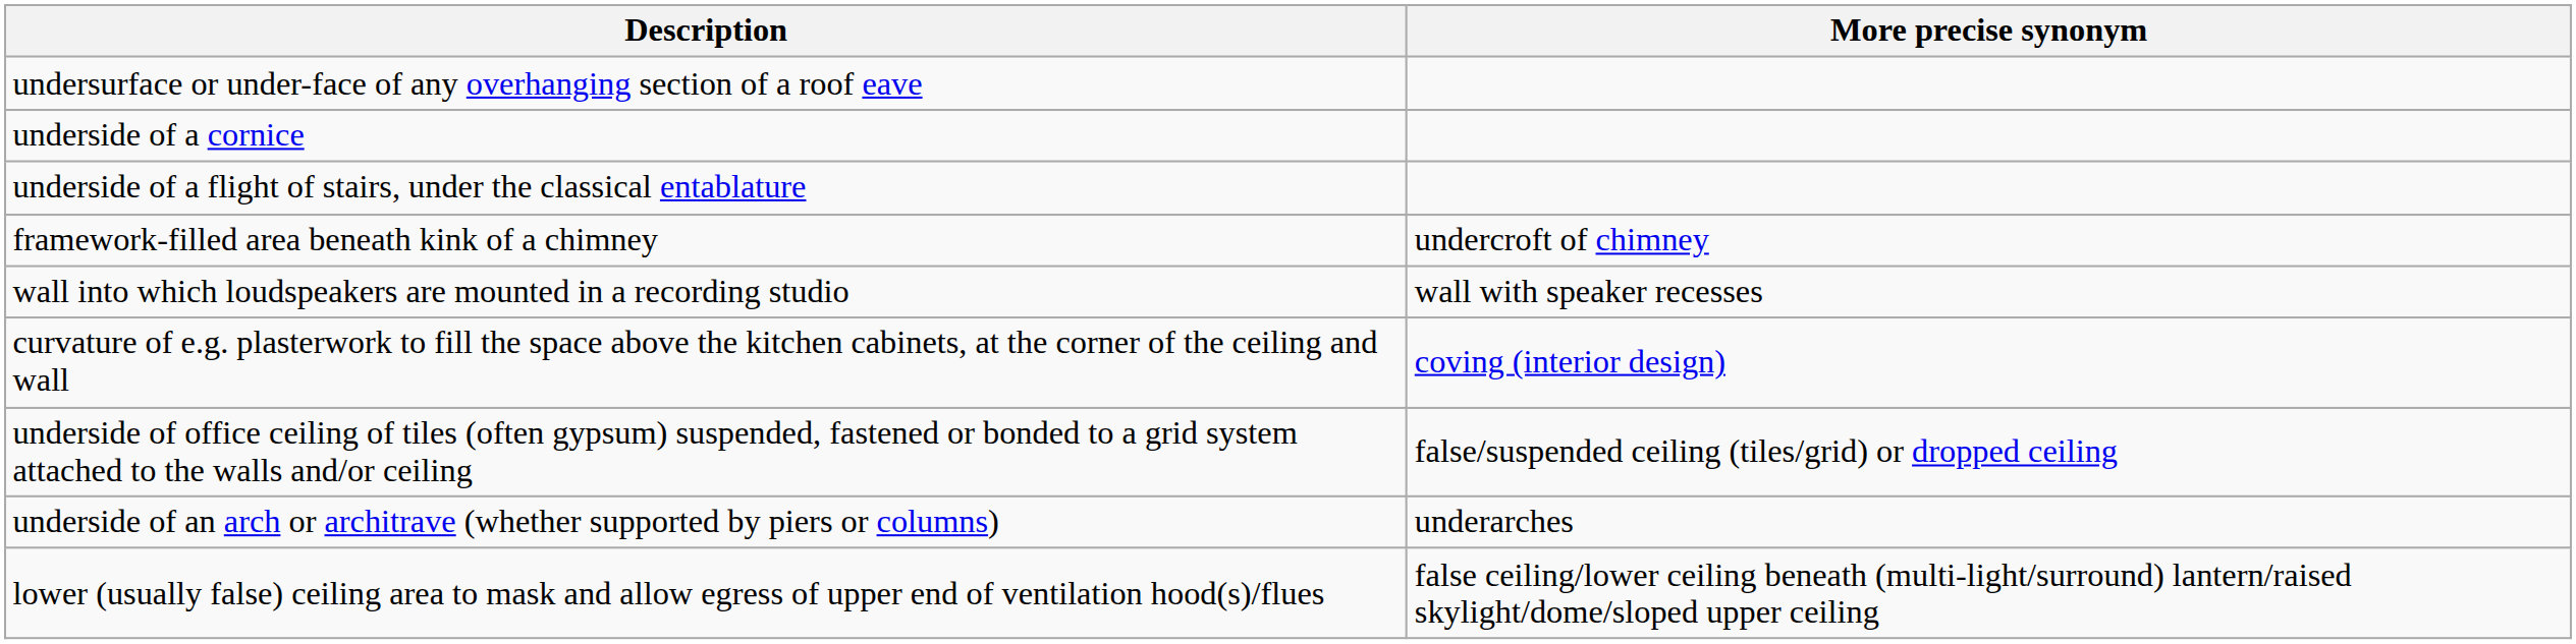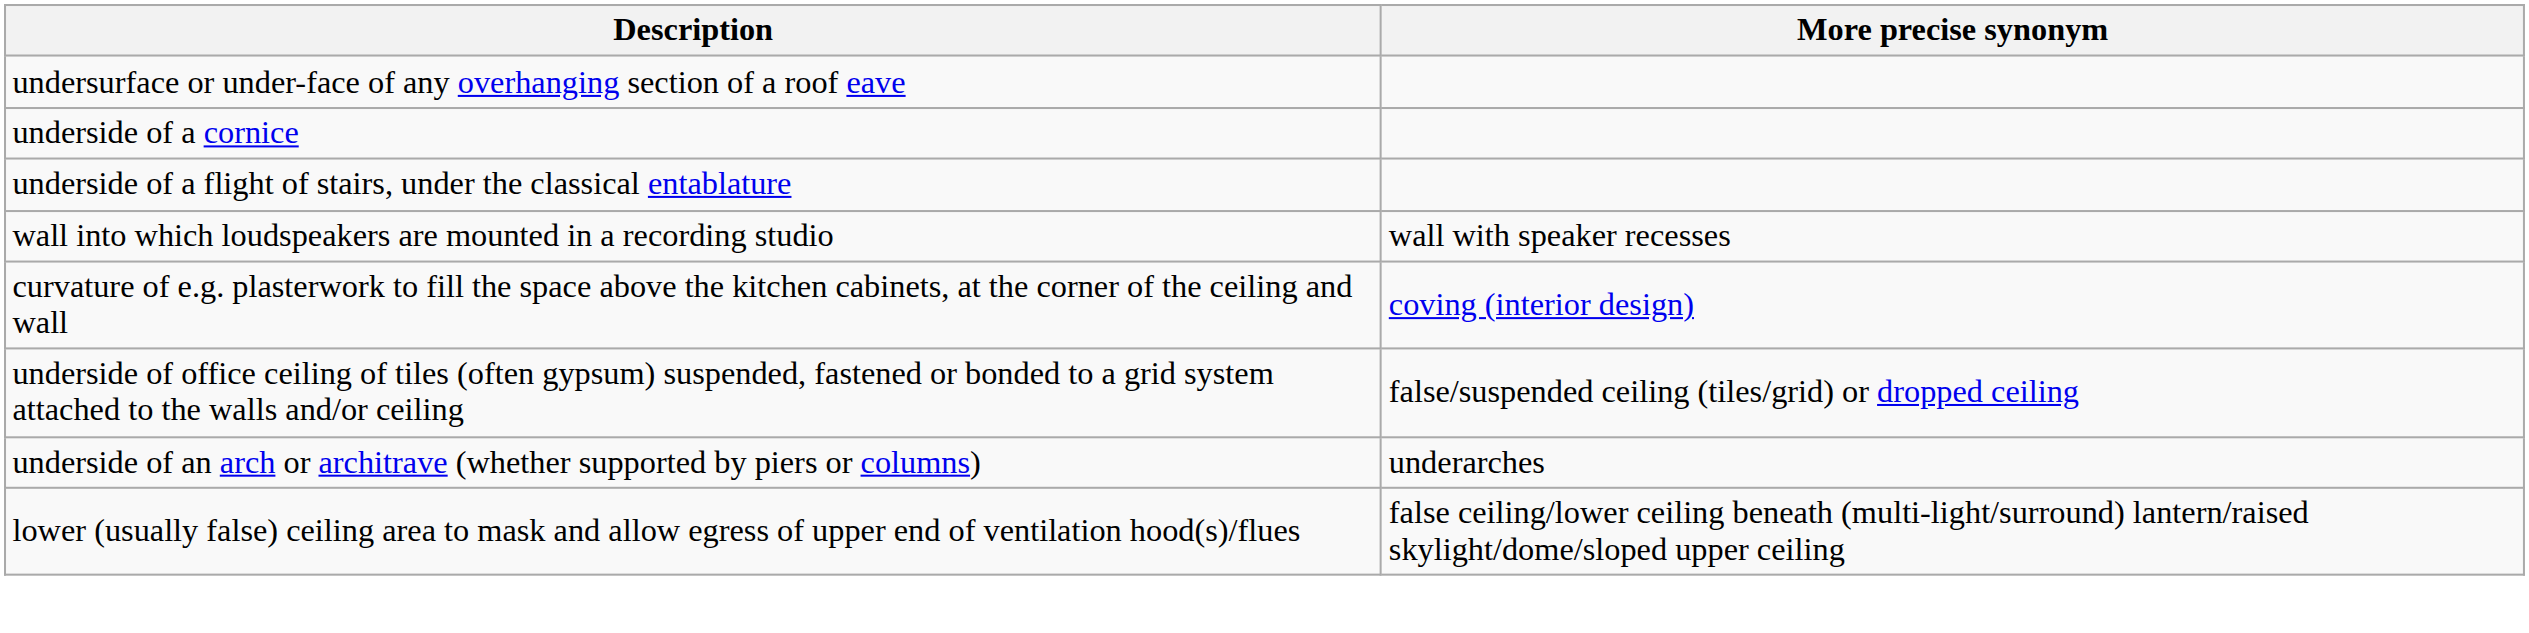- row: framework-filled area beneath kink of a chimney | undercroft of chimney
